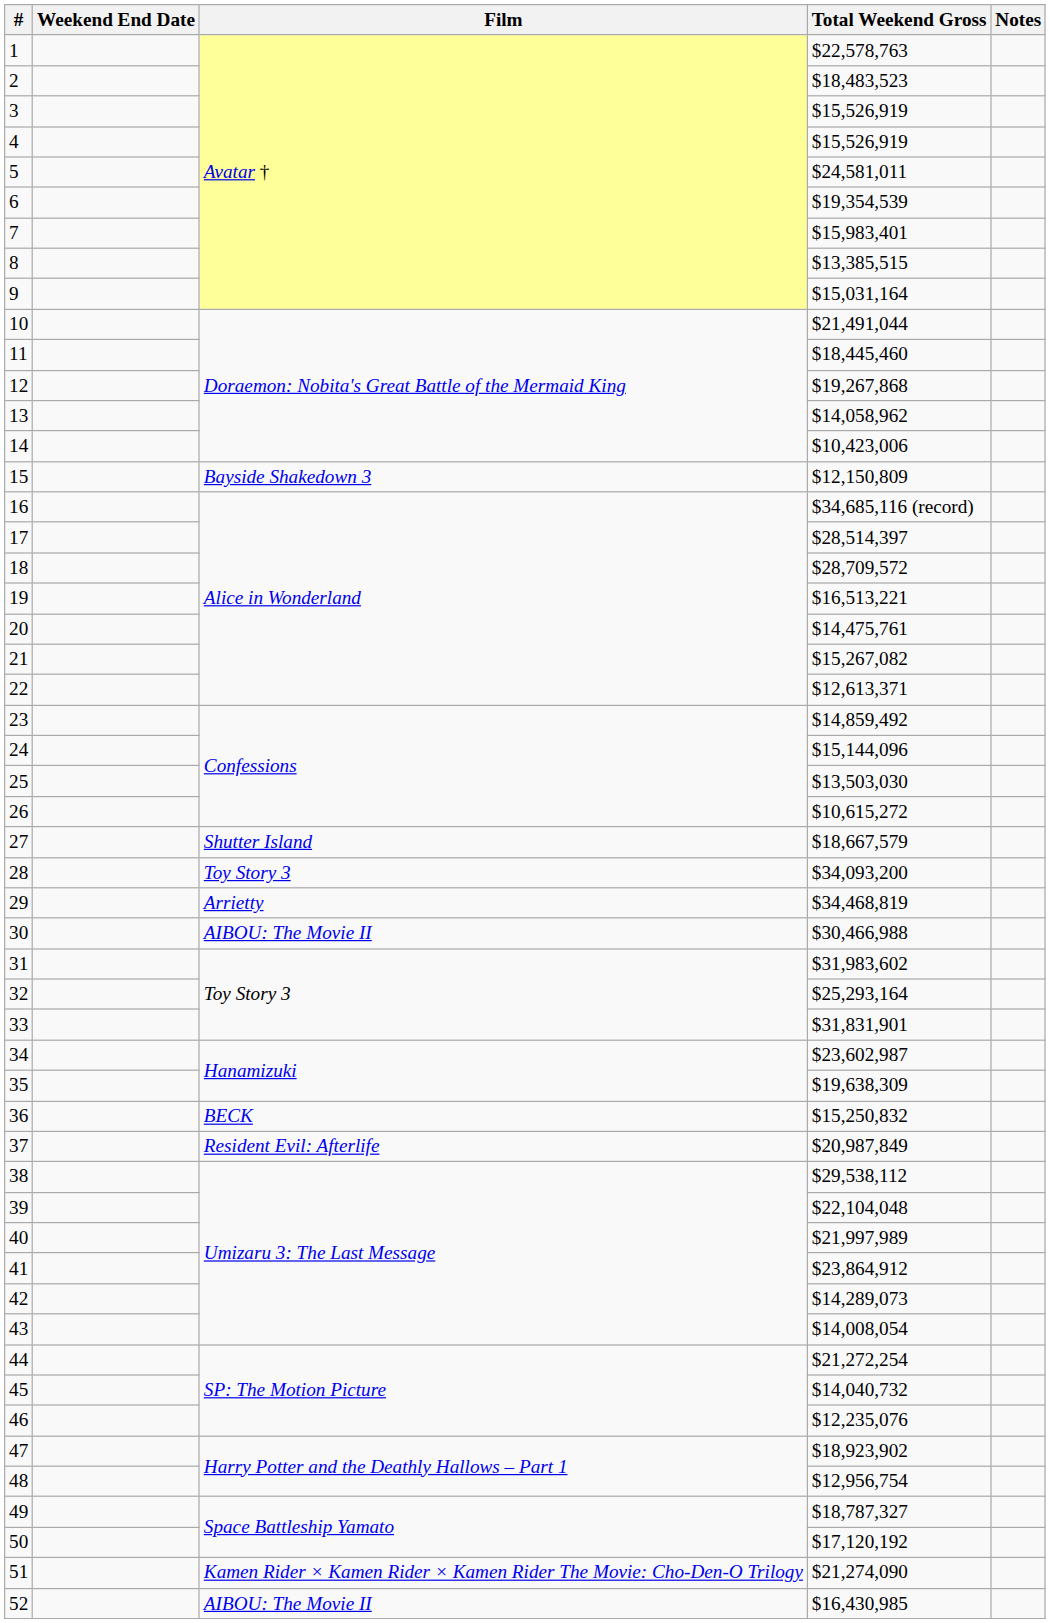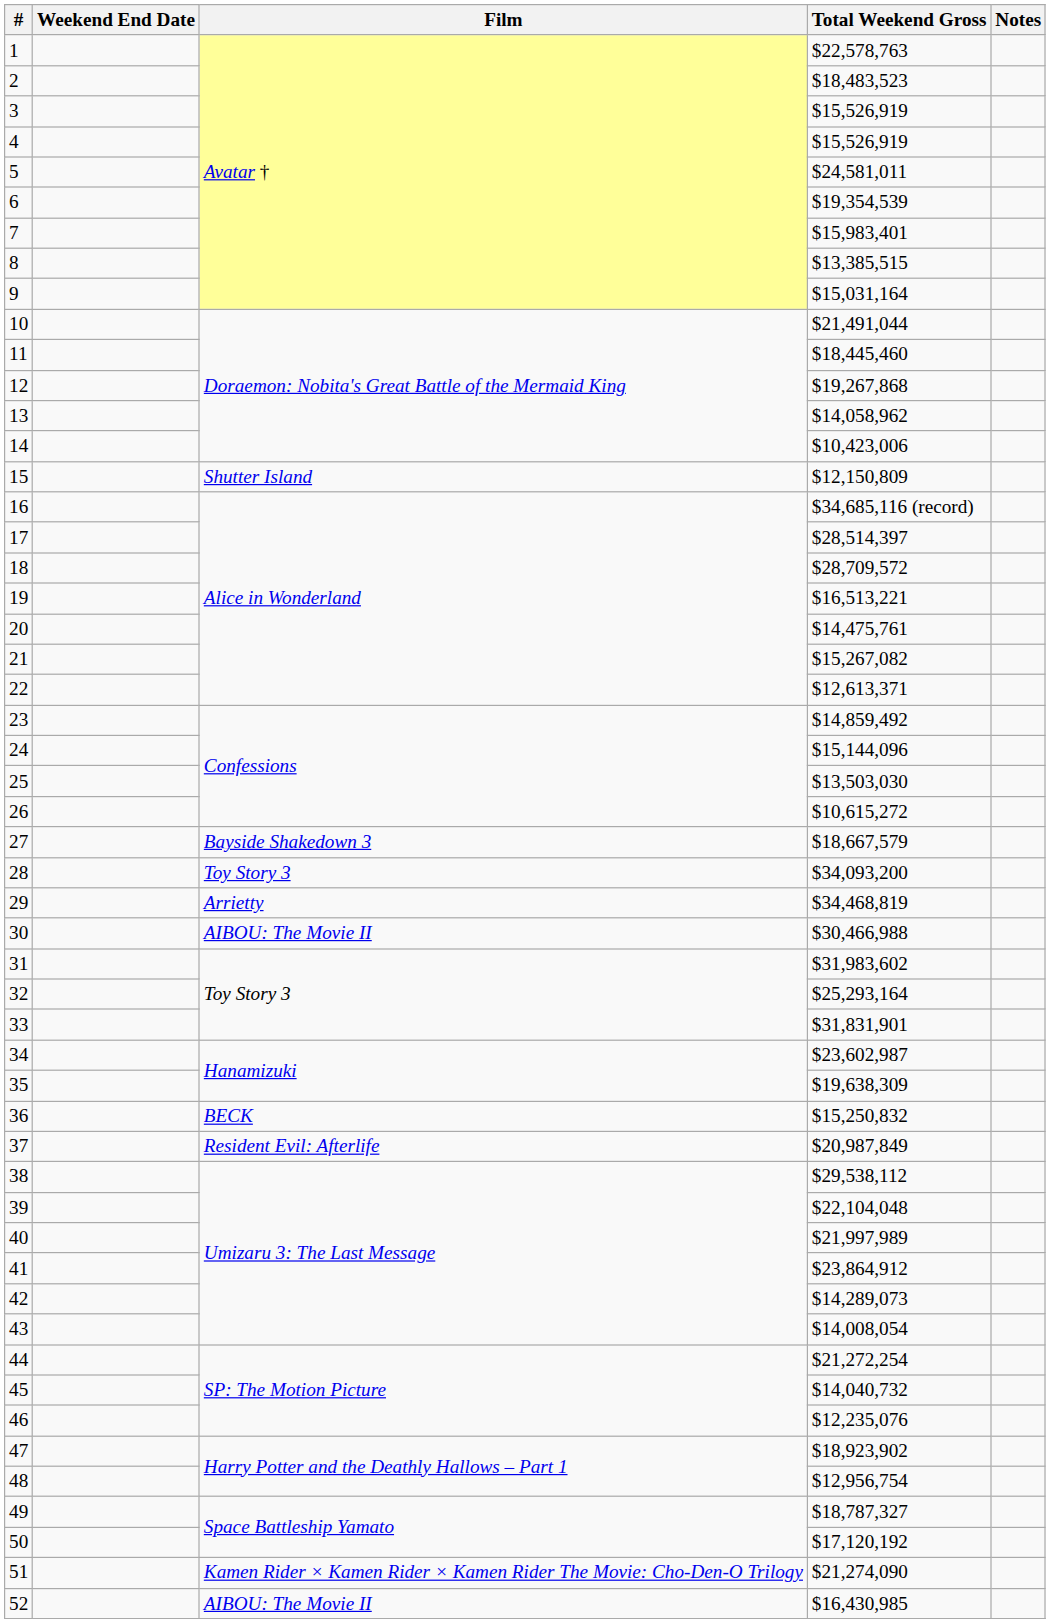15 | Film: Bayside Shakedown 3 -> Shutter Island
27 | Film: Shutter Island -> Bayside Shakedown 3
